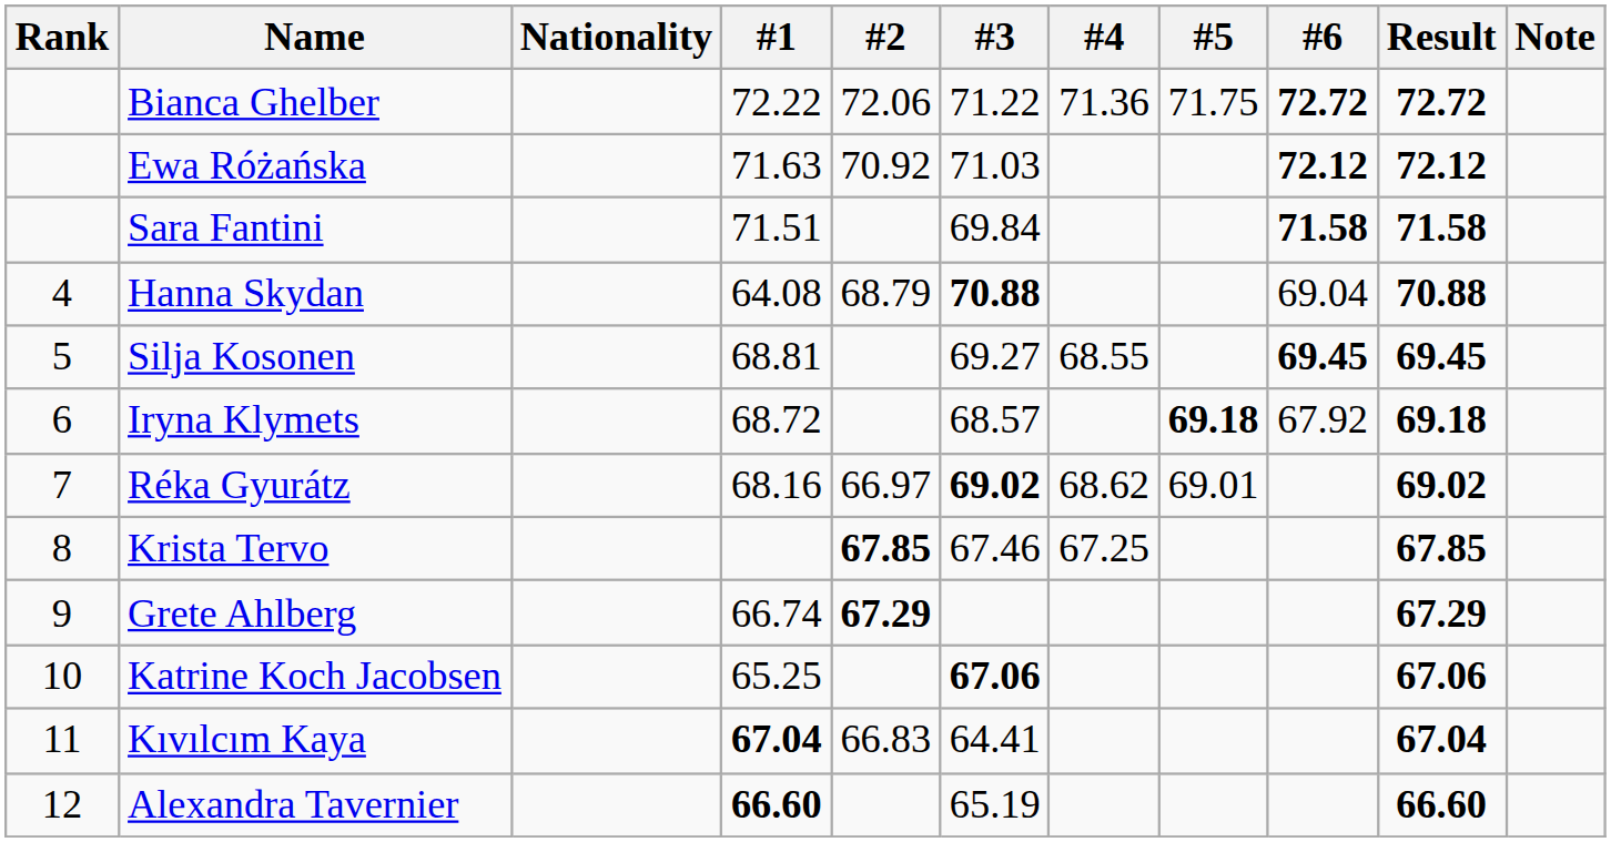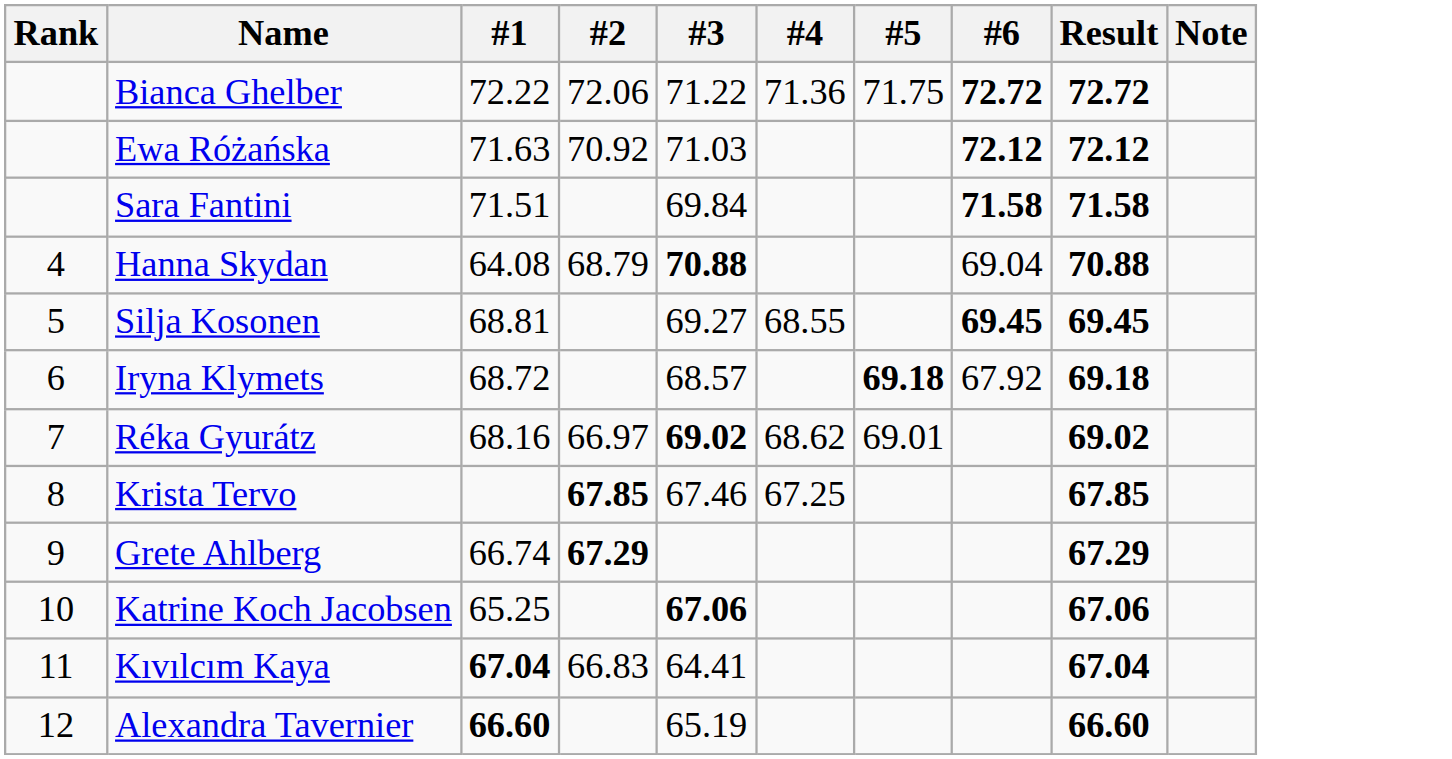- column: Nationality
